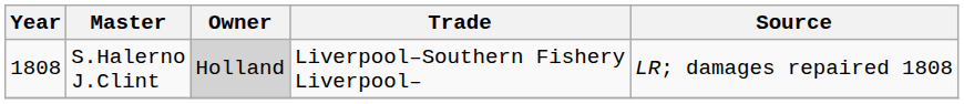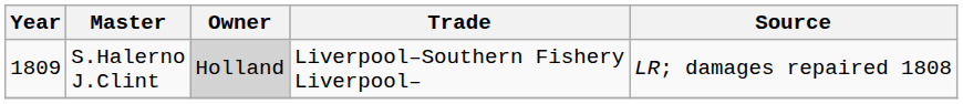S.Halerno J.Clint | Year: 1808 -> 1809
